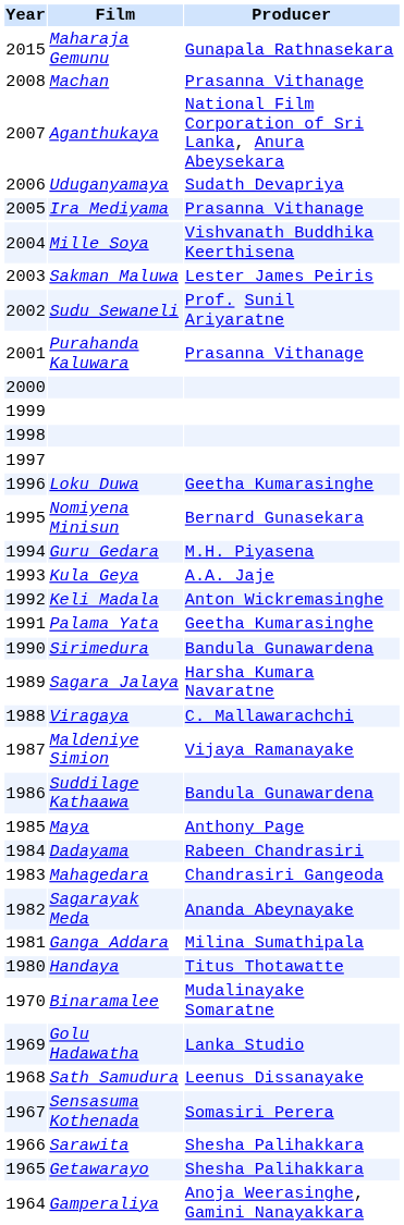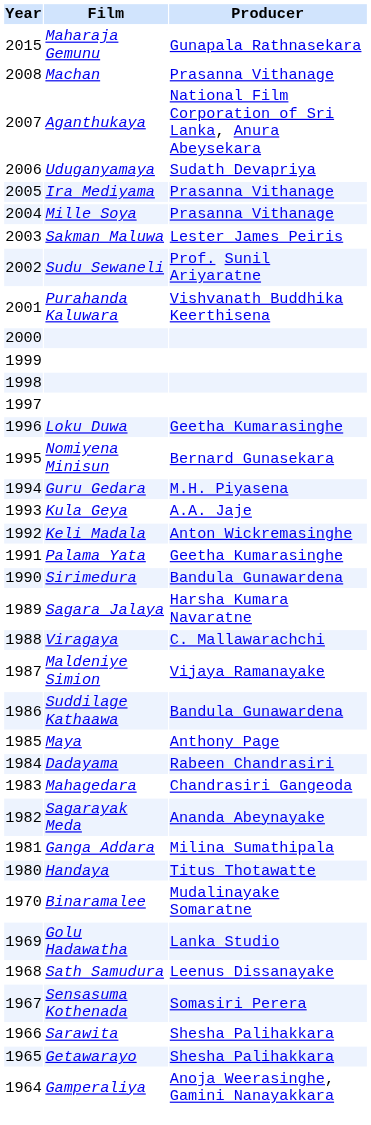Mille Soya | Producer: Vishvanath Buddhika Keerthisena -> Prasanna Vithanage
Purahanda Kaluwara | Producer: Prasanna Vithanage -> Vishvanath Buddhika Keerthisena
